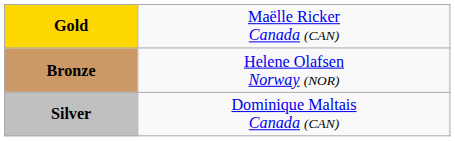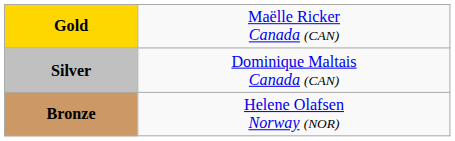rows swapped: Silver <-> Bronze
